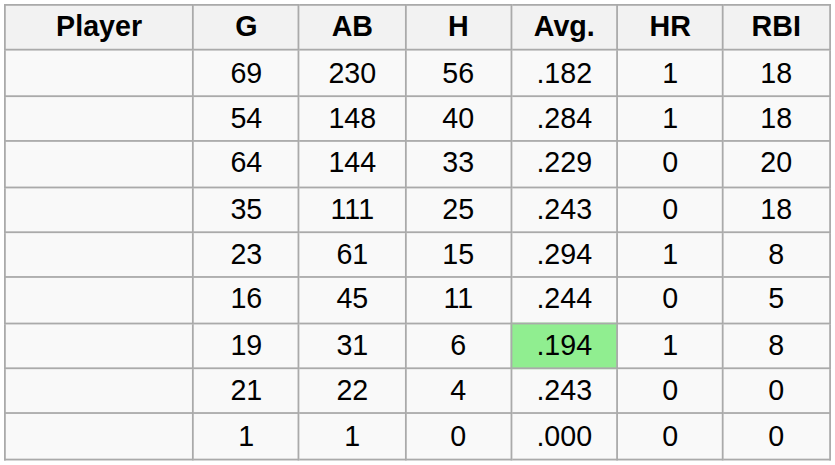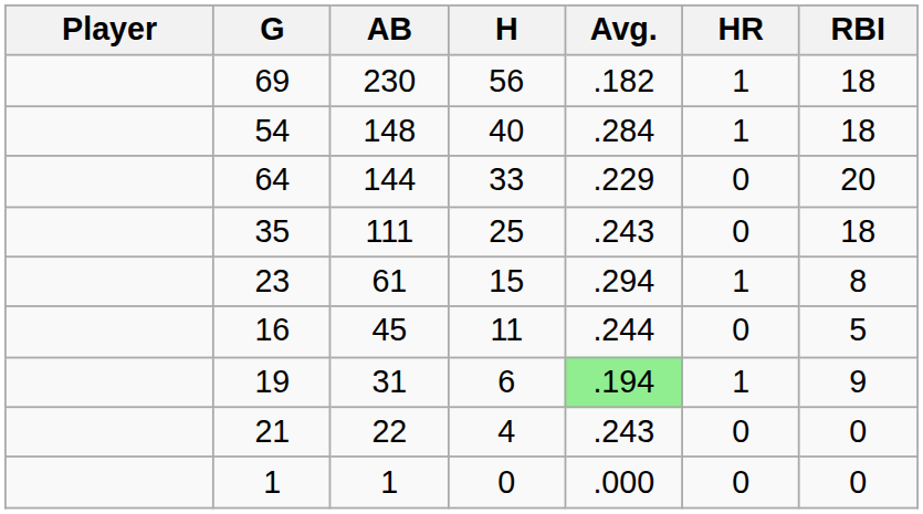19 | RBI: 8 -> 9
